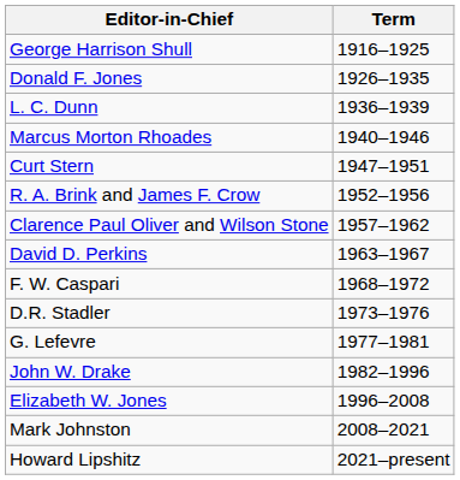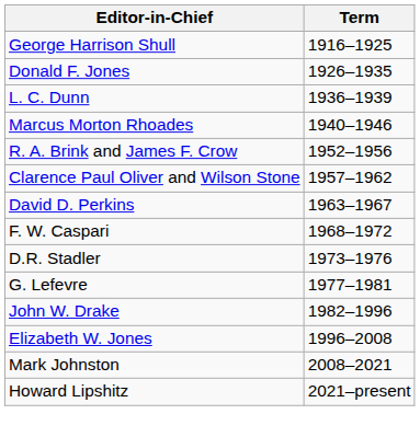- row: Curt Stern | 1947–1951
